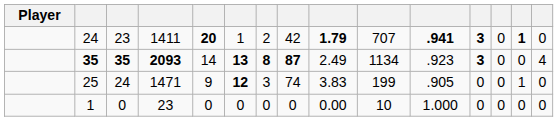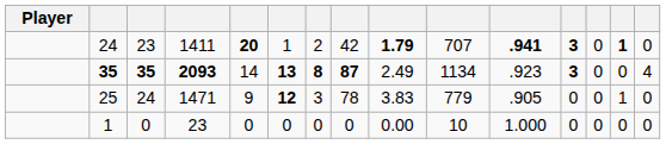25 | column 8: 74 -> 78
25 | column 10: 199 -> 779
